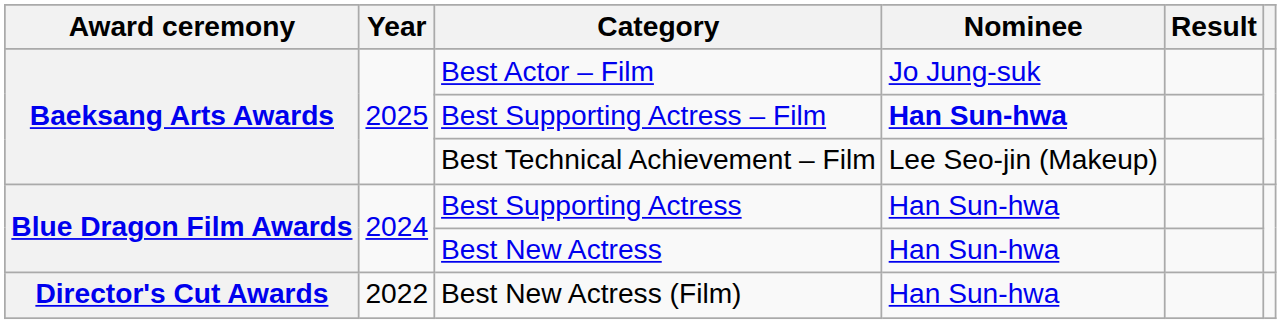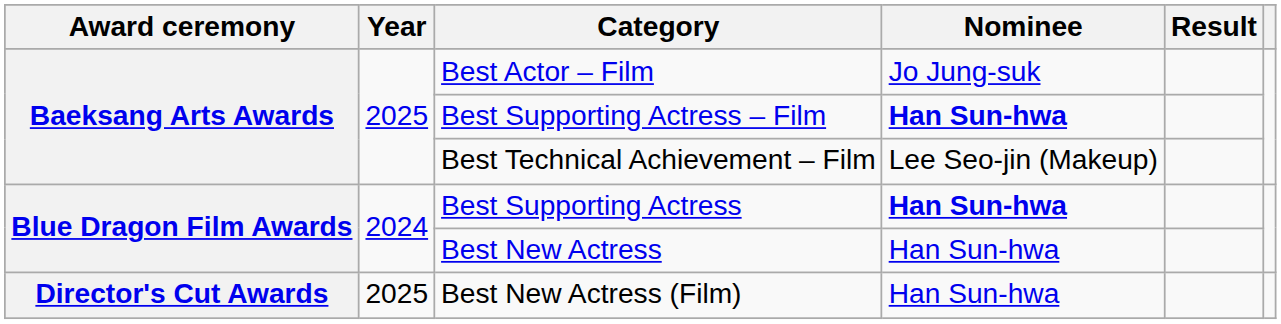Best Supporting Actress | Nominee: normal -> bold
Best New Actress (Film) | Year: 2022 -> 2025
